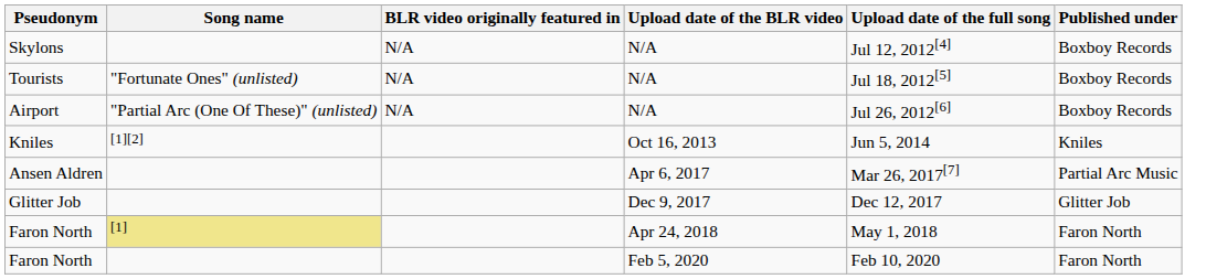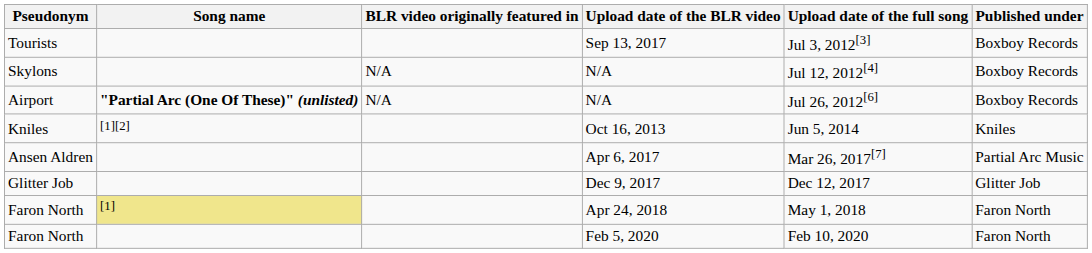+ row: Tourists | Sep 13, 2017 | Jul 3, 2012[3] | Boxboy Records
- row: Tourists | "Fortunate Ones" (unlisted) | N/A | N/A | Jul 18, 2012[5] | Boxboy Records
Airport | Song name: normal -> bold
